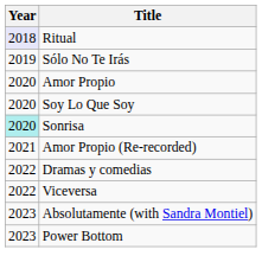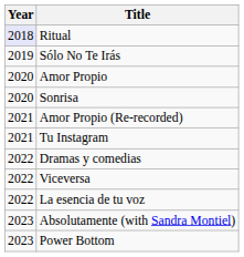- row: 2020 | Soy Lo Que Soy
Sonrisa | Year: paleturquoise background -> no background
+ row: 2021 | Tu Instagram
+ row: 2022 | La esencia de tu voz
